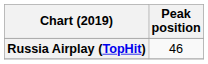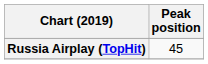Russia Airplay (TopHit) | Peak position: 46 -> 45
